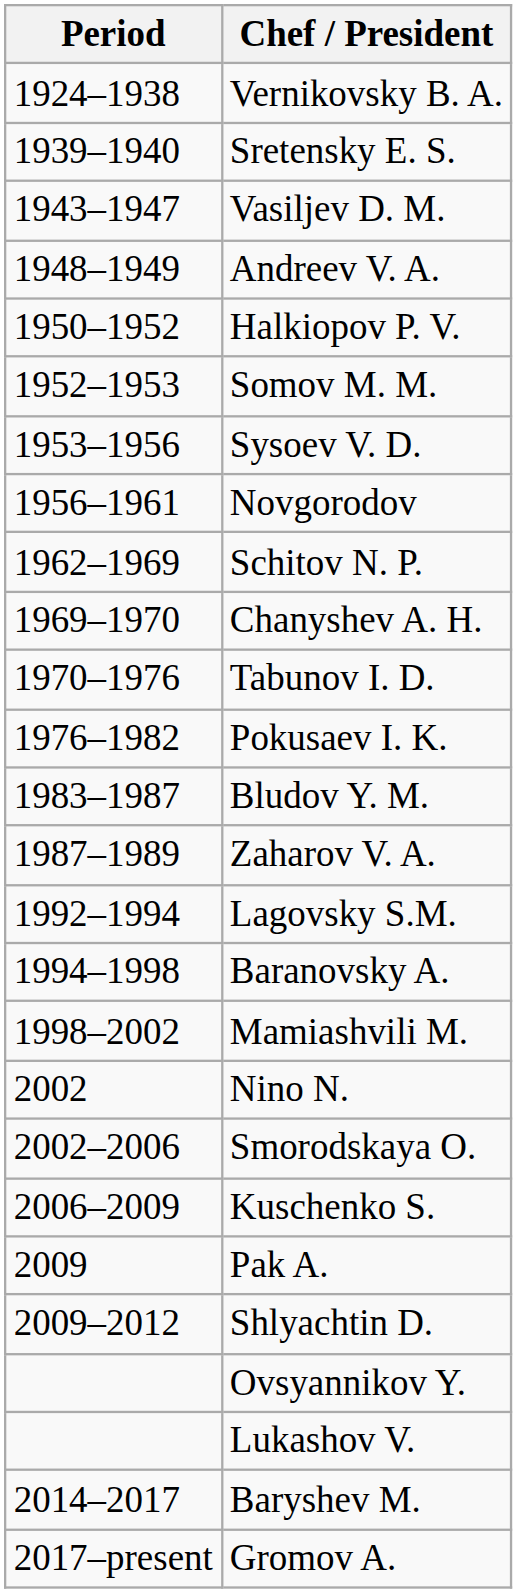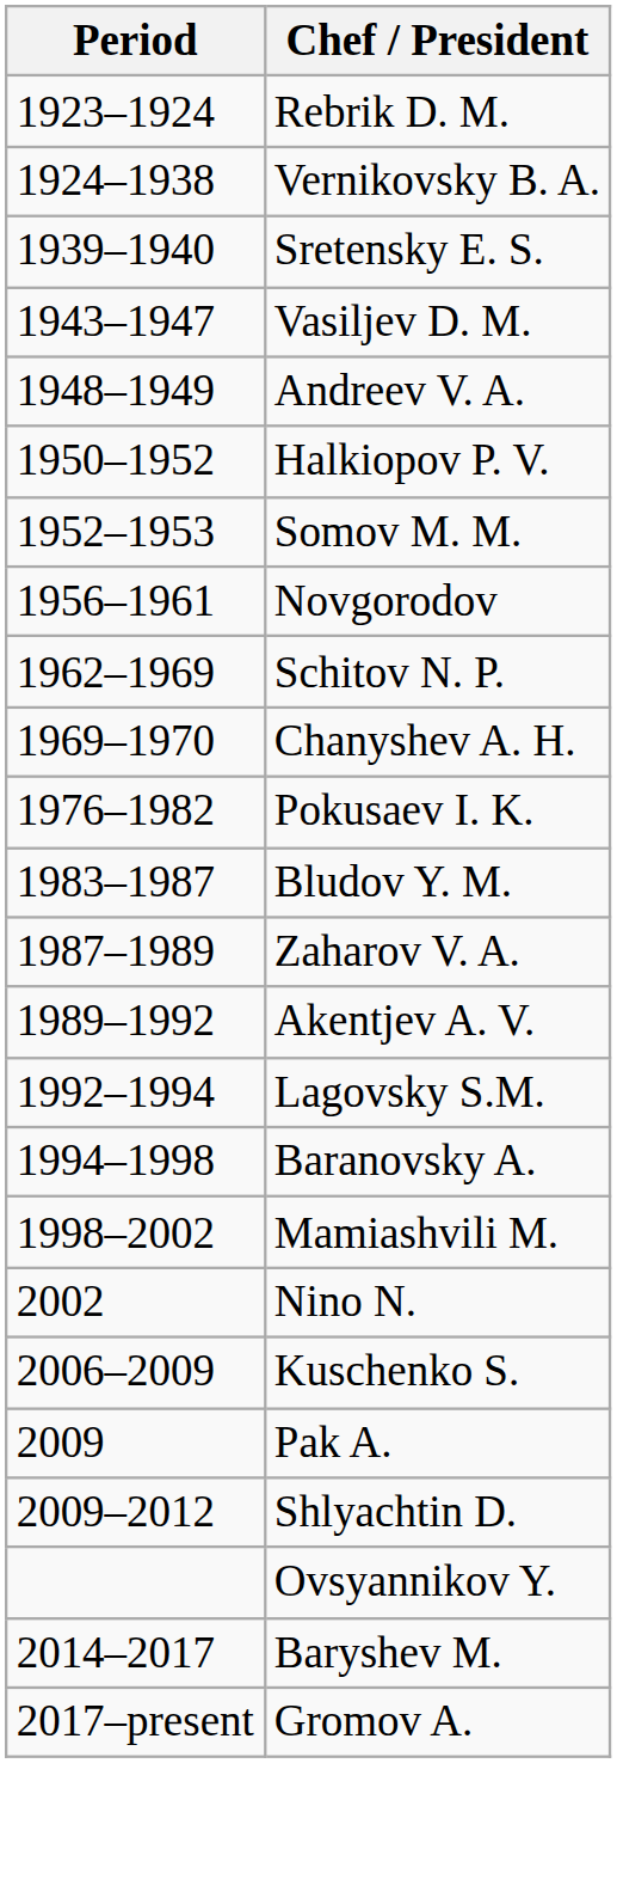+ row: 1923–1924 | Rebrik D. M.
- row: 1953–1956 | Sysoev V. D.
- row: 1970–1976 | Tabunov I. D.
+ row: 1989–1992 | Akentjev A. V.
- row: 2002–2006 | Smorodskaya O.
- row: Lukashov V.
